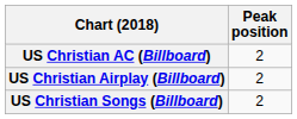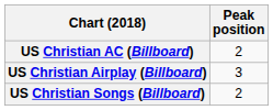US Christian Airplay (Billboard) | Peak position: 2 -> 3
